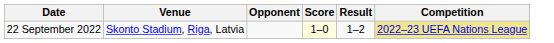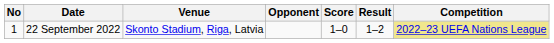+ column: No | 1
22 September 2022 | Score: lightyellow background -> no background
